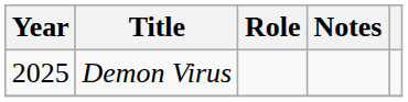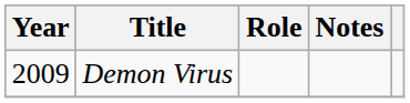Demon Virus | Year: 2025 -> 2009
